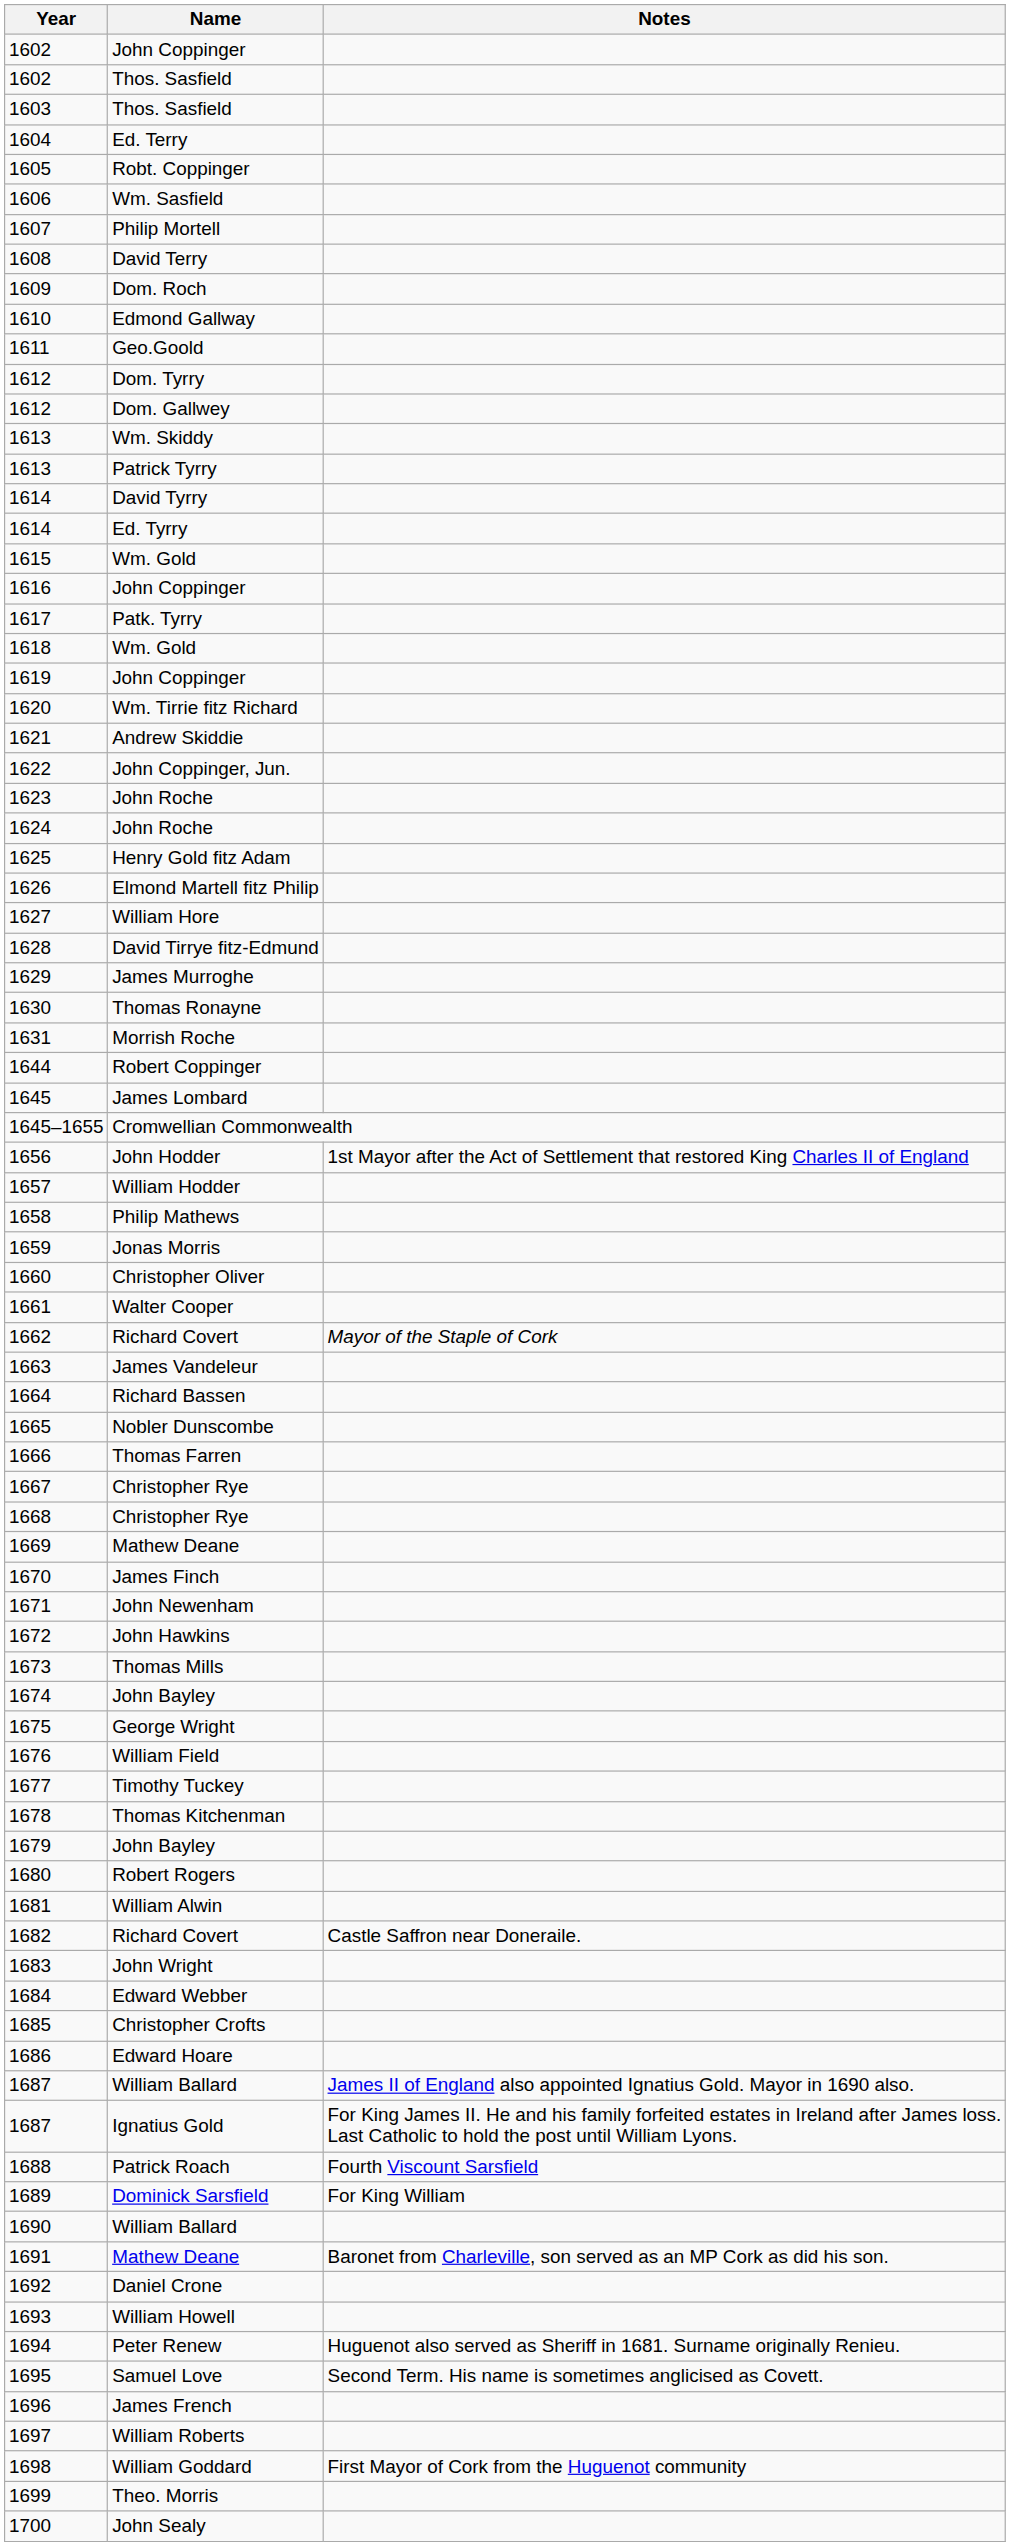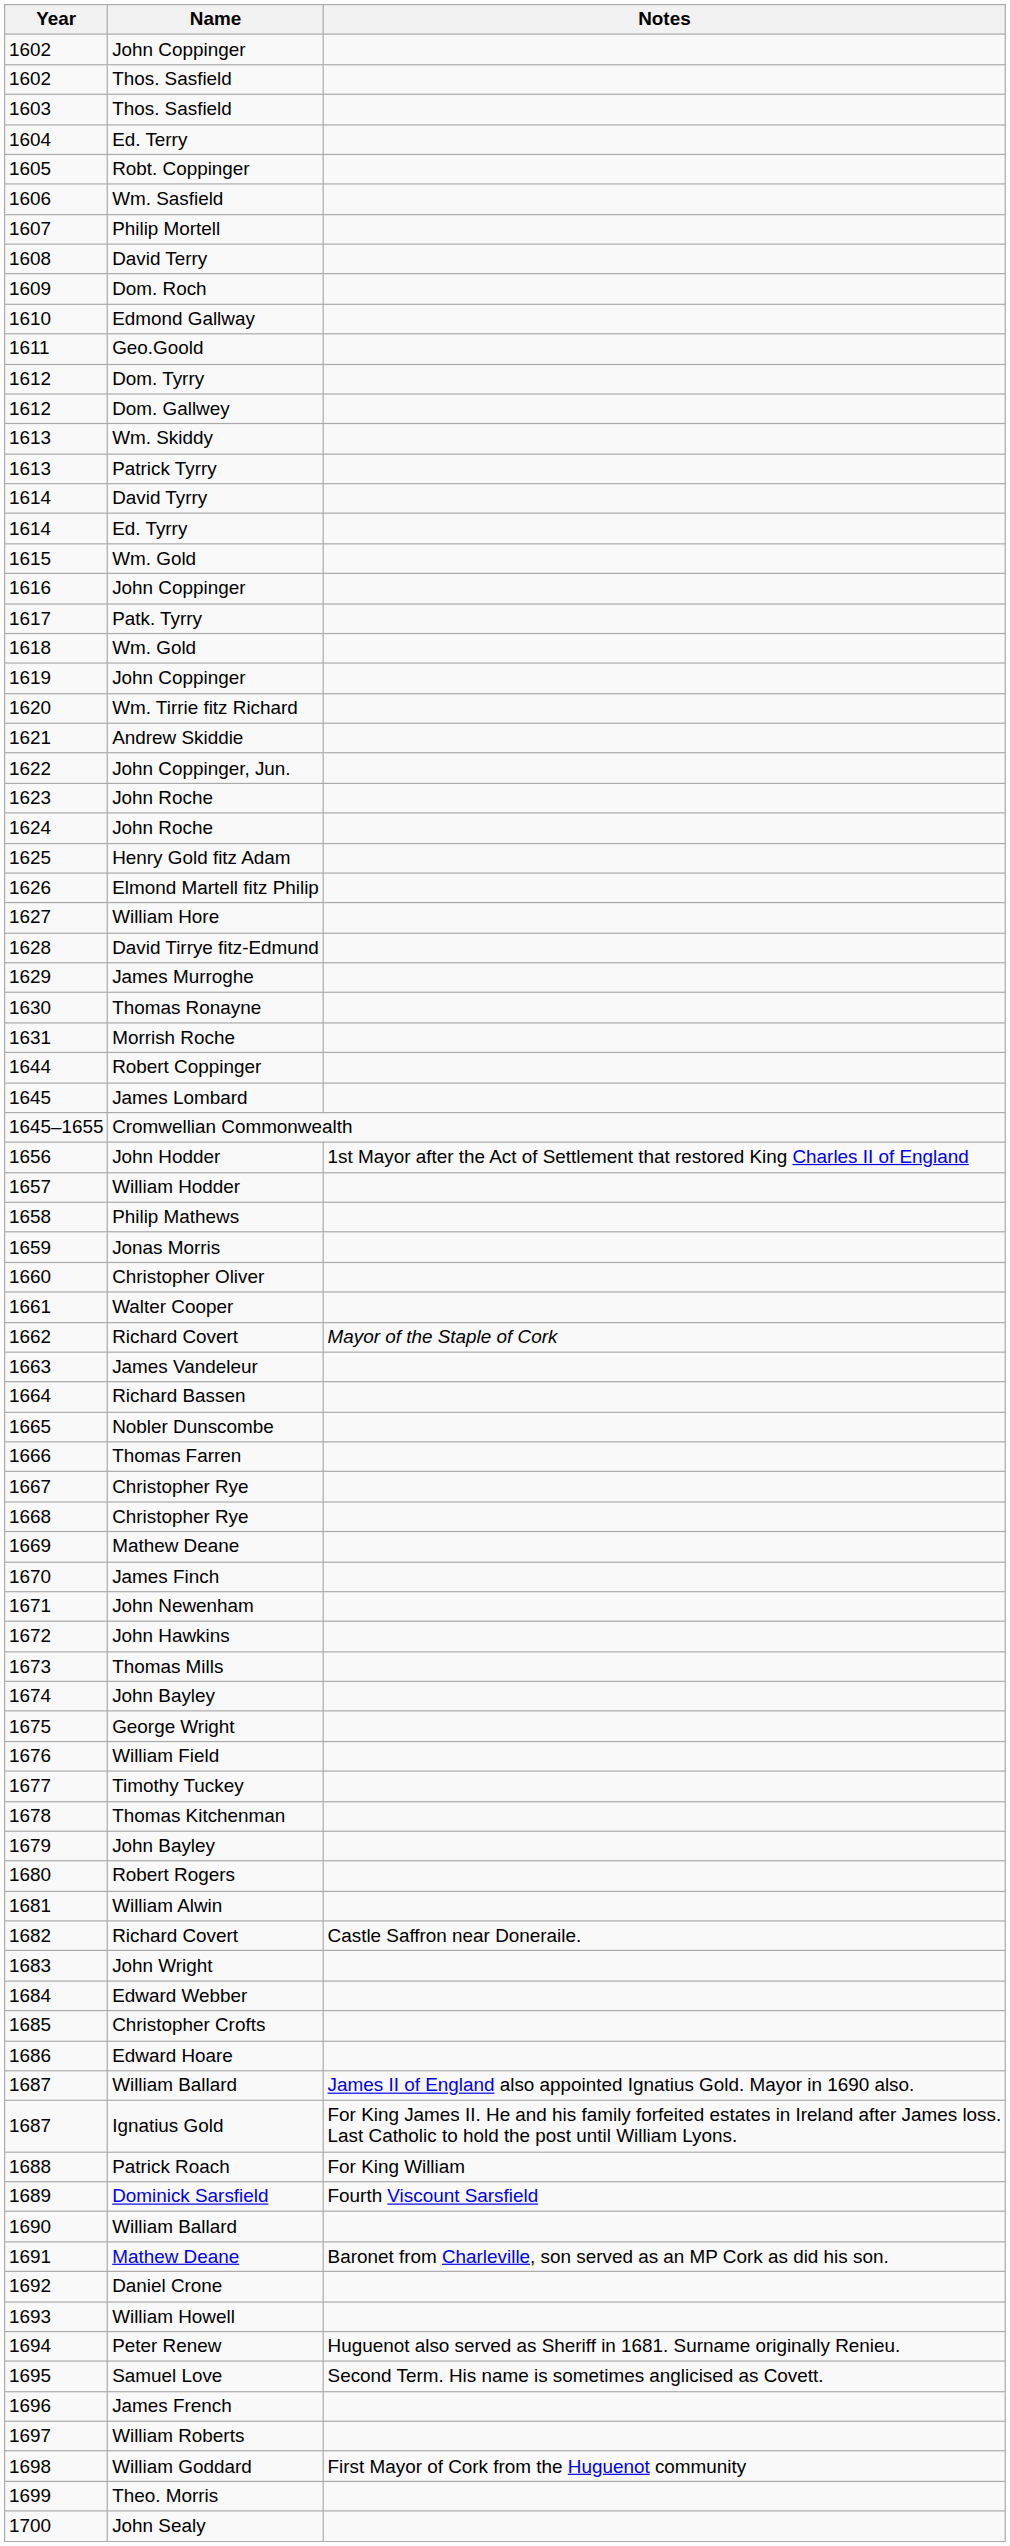1688 | Notes: Fourth Viscount Sarsfield -> For King William
1689 | Notes: For King William -> Fourth Viscount Sarsfield
